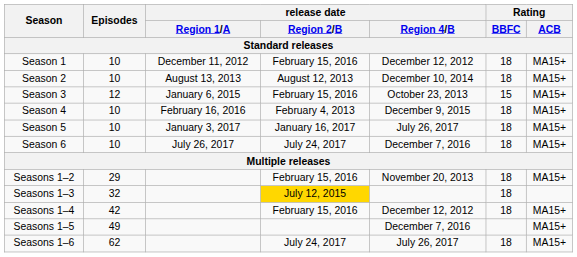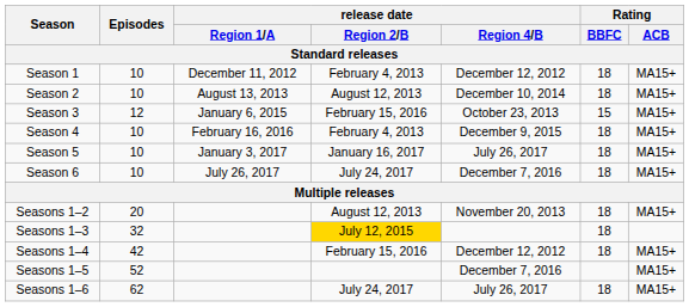Season 1 | release date / Region 2/B: February 15, 2016 -> February 4, 2013
Seasons 1–2 | Episodes: 29 -> 20
Seasons 1–2 | release date / Region 2/B: February 15, 2016 -> August 12, 2013
Seasons 1–5 | Episodes: 49 -> 52
